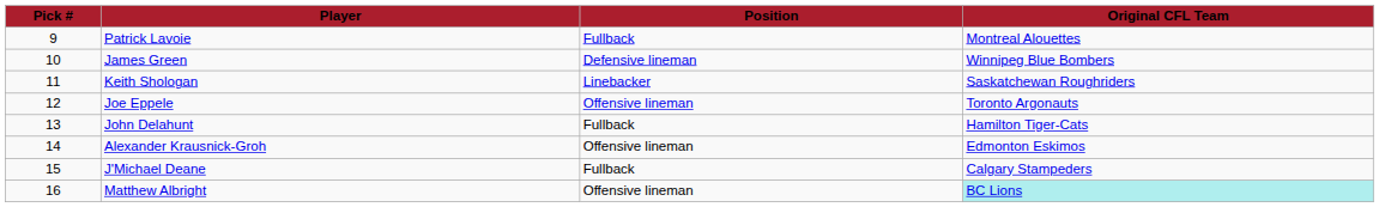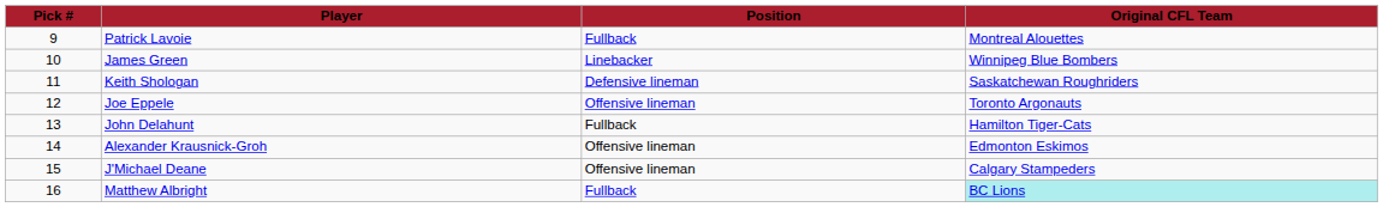James Green | Position: Defensive lineman -> Linebacker
Keith Shologan | Position: Linebacker -> Defensive lineman
J'Michael Deane | Position: Fullback -> Offensive lineman
Matthew Albright | Position: Offensive lineman -> Fullback
